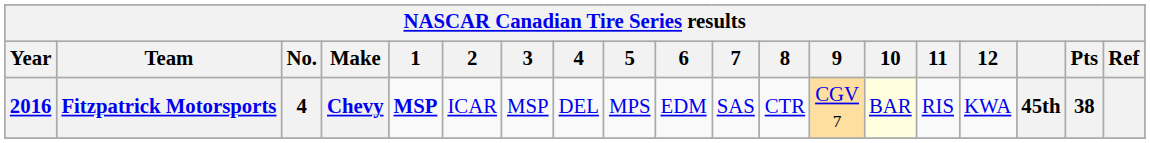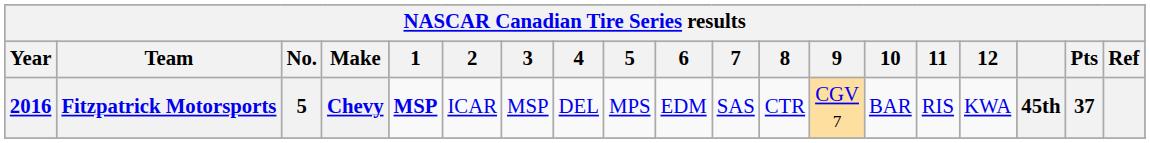Fitzpatrick Motorsports | No.: 4 -> 5
Fitzpatrick Motorsports | 10: lightyellow background -> no background
Fitzpatrick Motorsports | Pts: 38 -> 37
